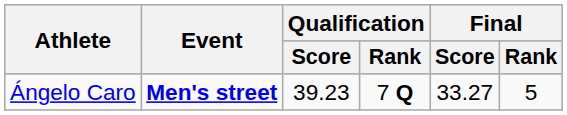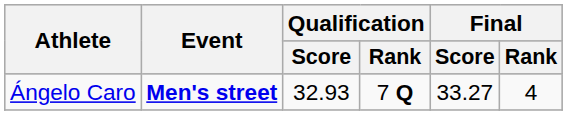Ángelo Caro | Qualification / Score: 39.23 -> 32.93
Ángelo Caro | Final / Rank: 5 -> 4
